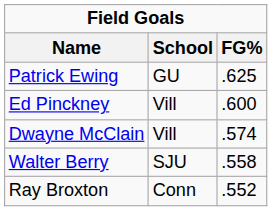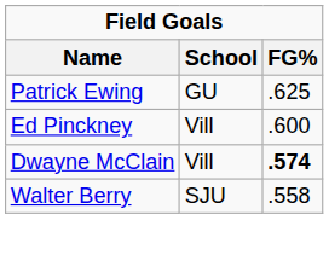Dwayne McClain | FG%: normal -> bold
- row: Ray Broxton | Conn | .552
